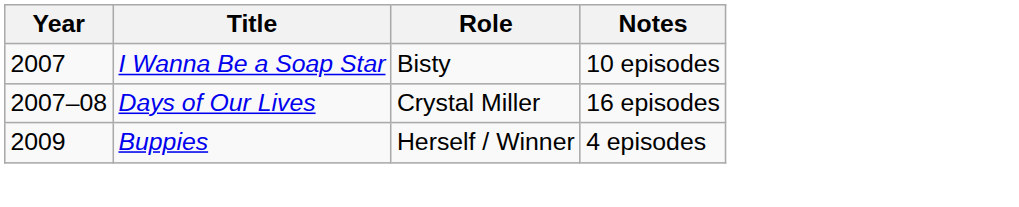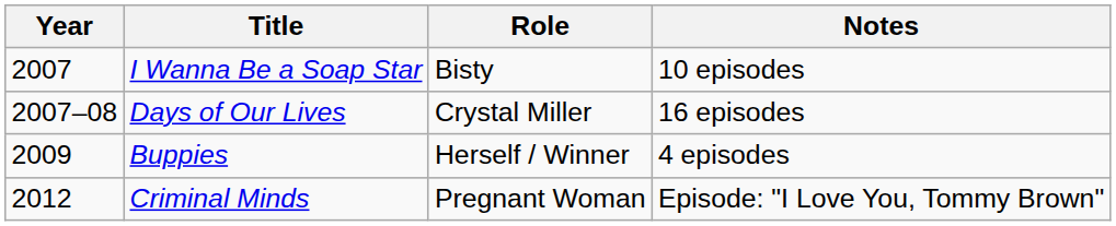+ row: 2012 | Criminal Minds | Pregnant Woman | Episode: "I Love You, Tommy Brown"
